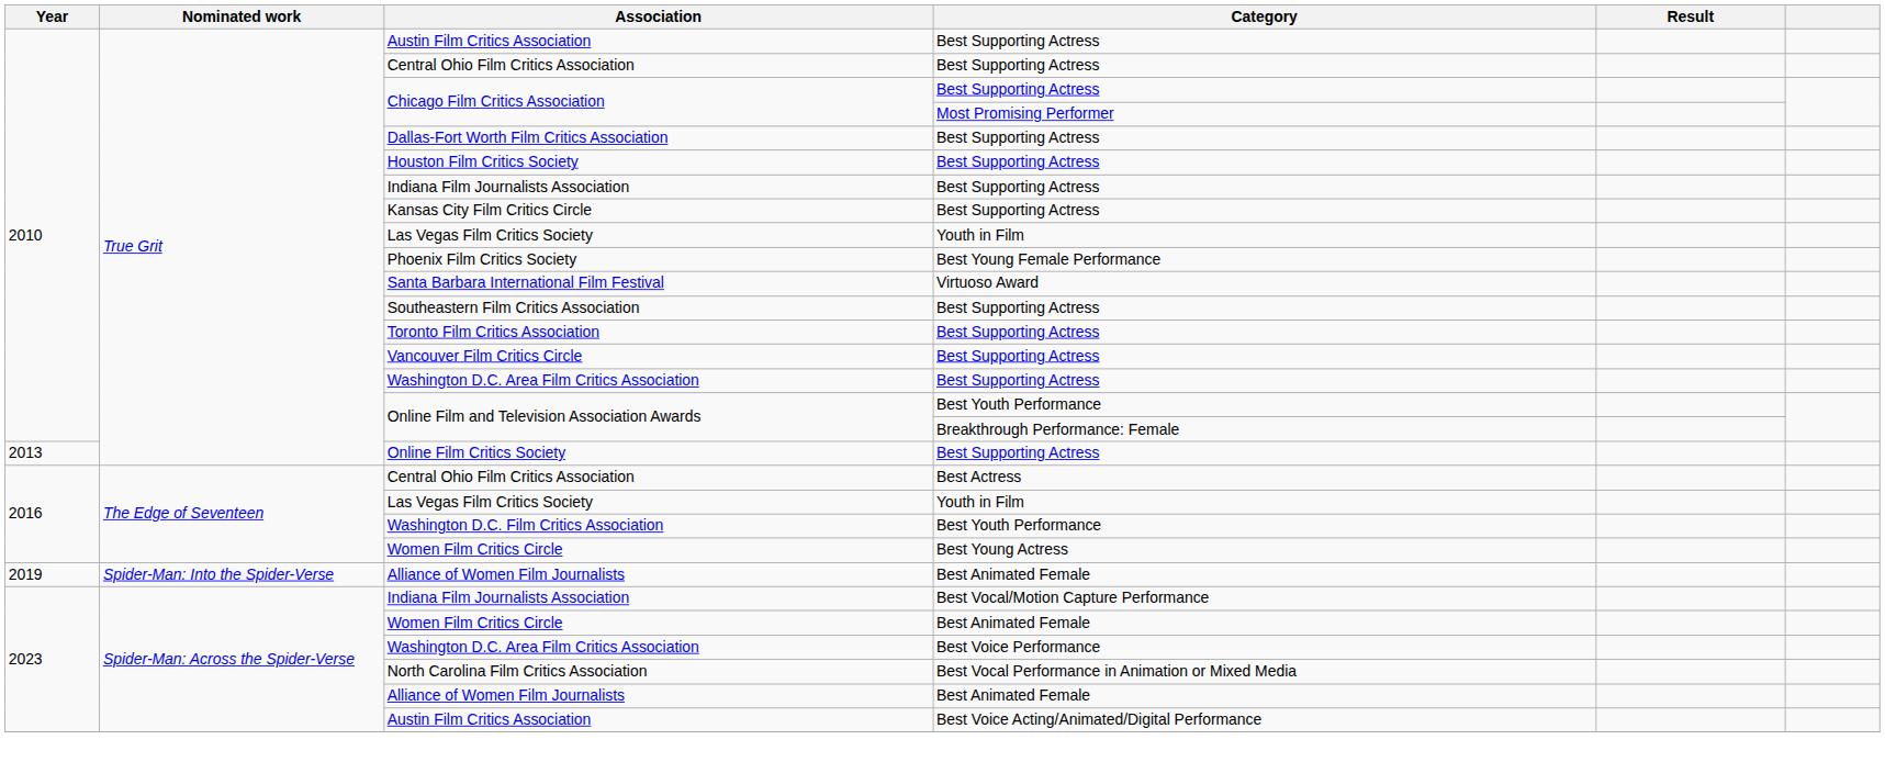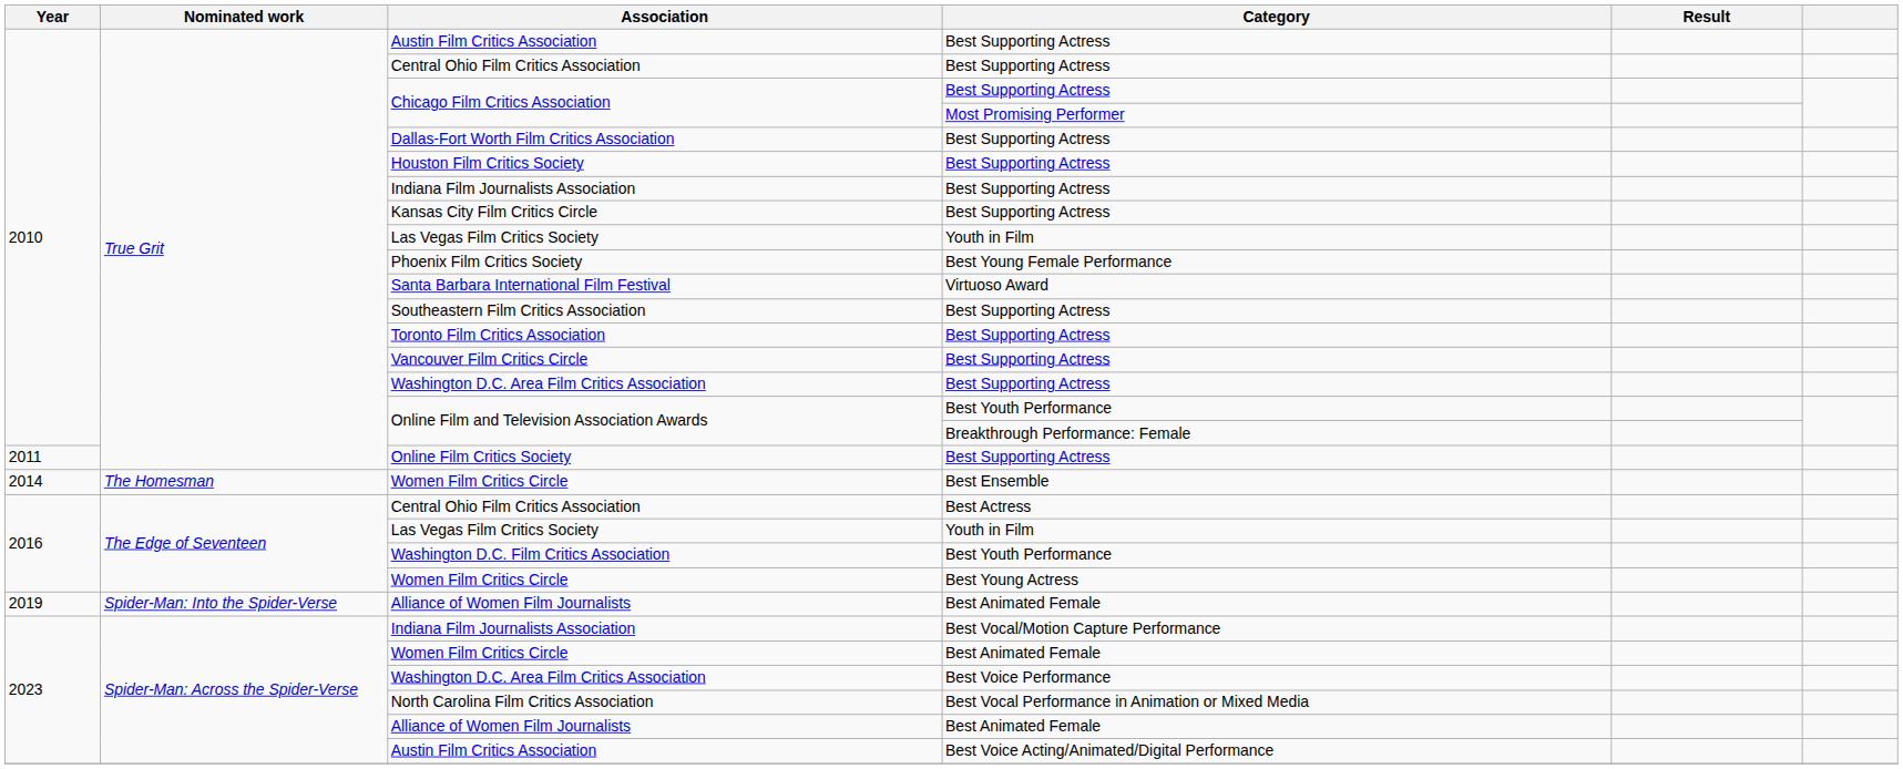Online Film Critics Society | Year: 2013 -> 2011
+ row: 2014 | The Homesman | Women Film Critics Circle | Best Ensemble
